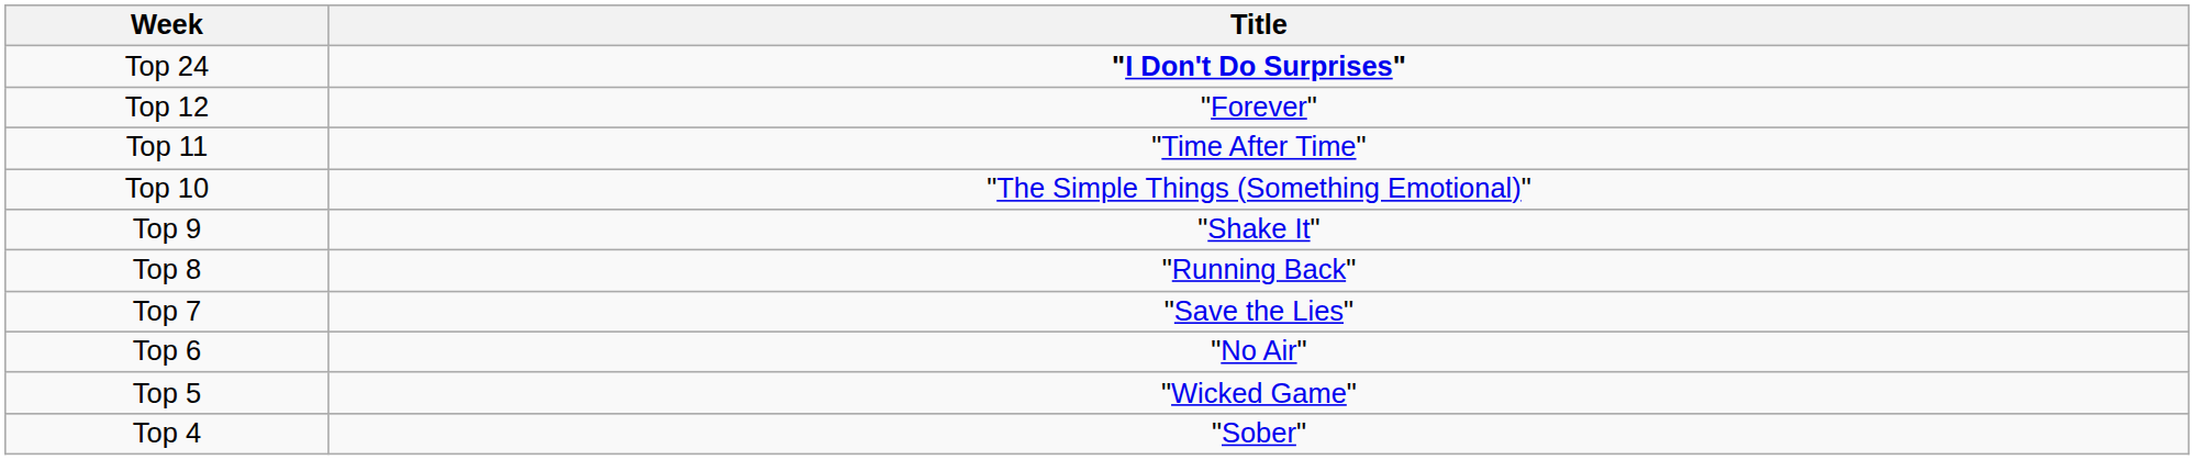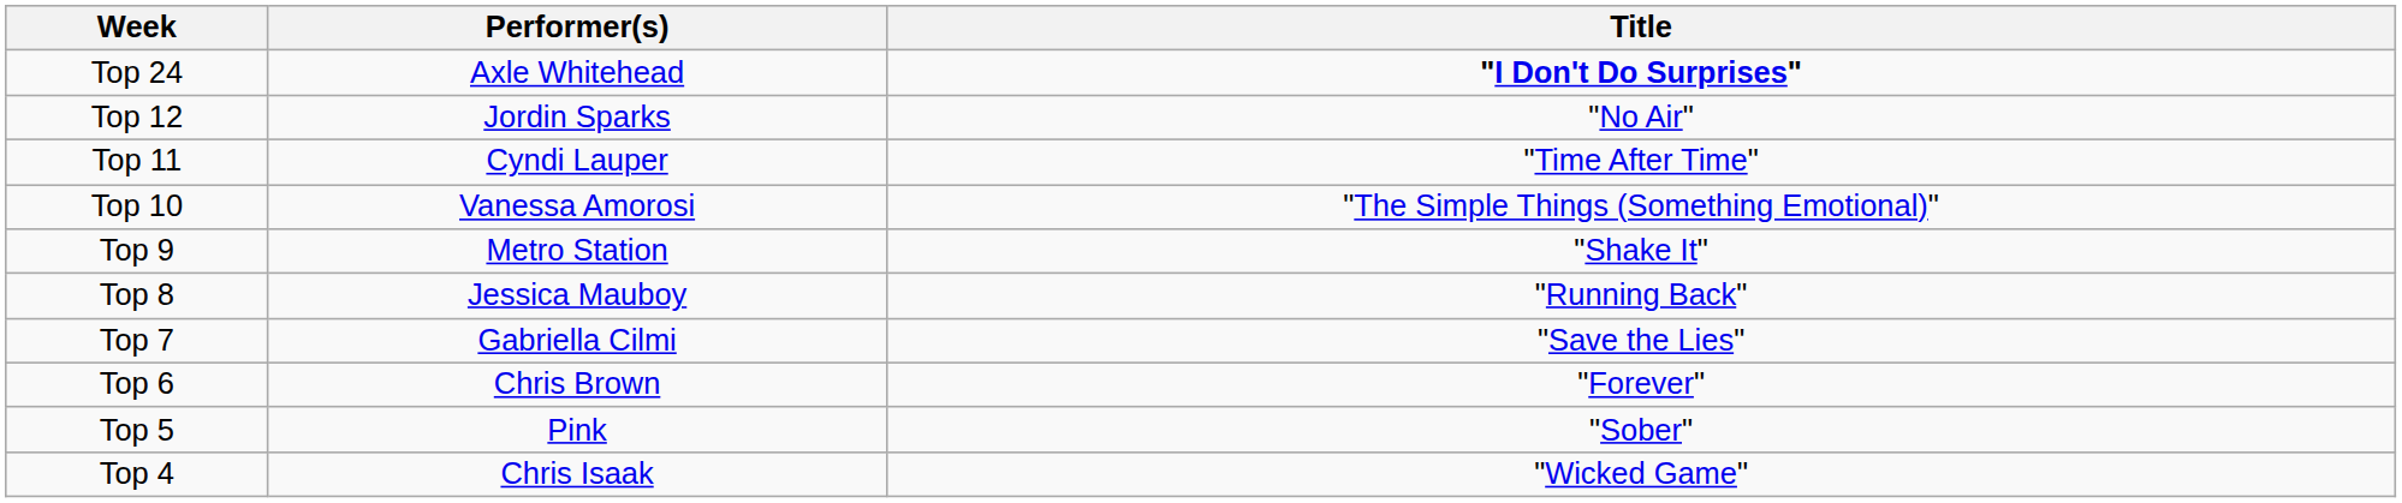+ column: Performer(s) | Axle Whitehead | Jordin Sparks | Cyndi Lauper | Vanessa Amorosi | Metro Station | Jessica Mauboy | Gabriella Cilmi | Chris Brown | Pink | Chris Isaak
Top 12 | Title: "Forever" -> "No Air"
Top 6 | Title: "No Air" -> "Forever"
Top 5 | Title: "Wicked Game" -> "Sober"
Top 4 | Title: "Sober" -> "Wicked Game"
